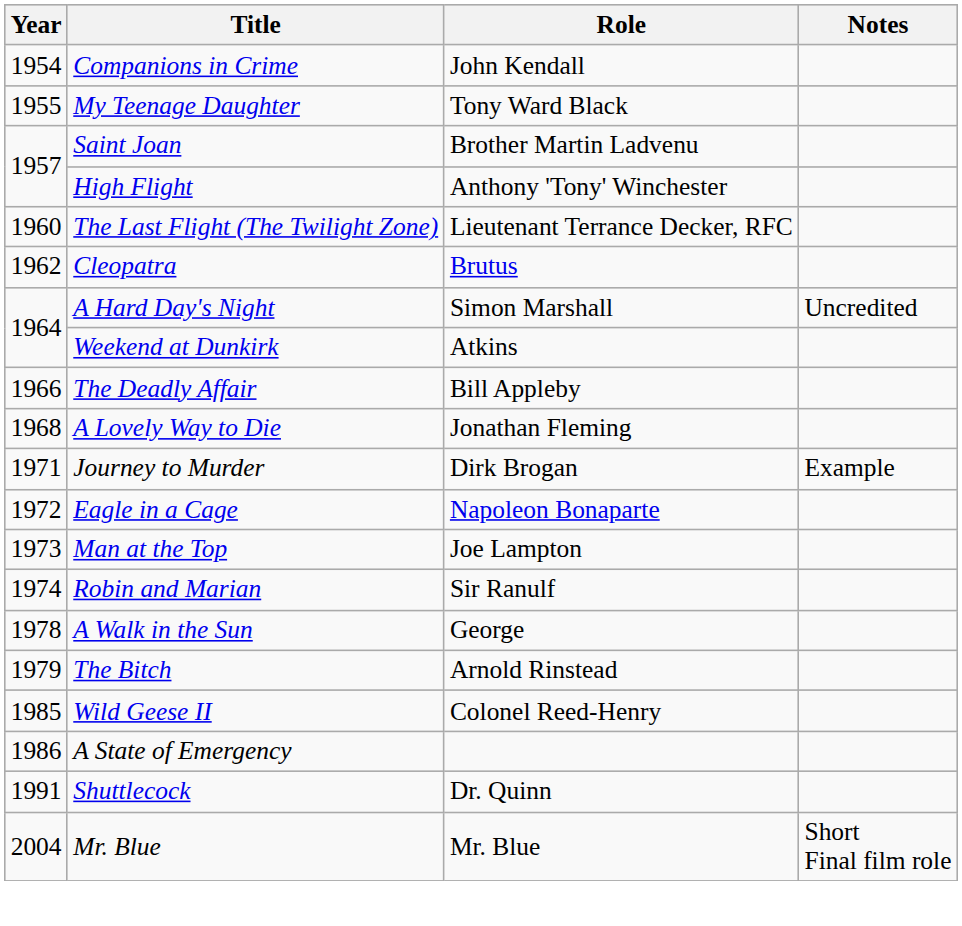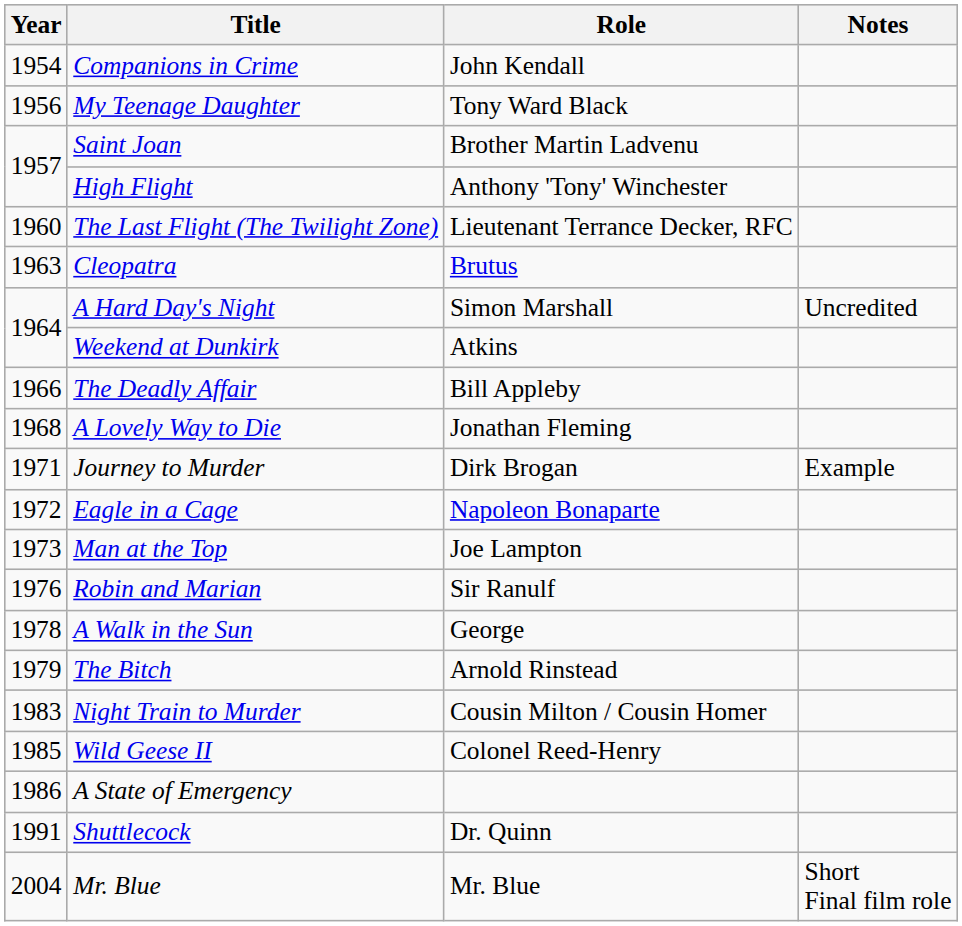My Teenage Daughter | Year: 1955 -> 1956
Cleopatra | Year: 1962 -> 1963
Robin and Marian | Year: 1974 -> 1976
+ row: 1983 | Night Train to Murder | Cousin Milton / Cousin Homer
